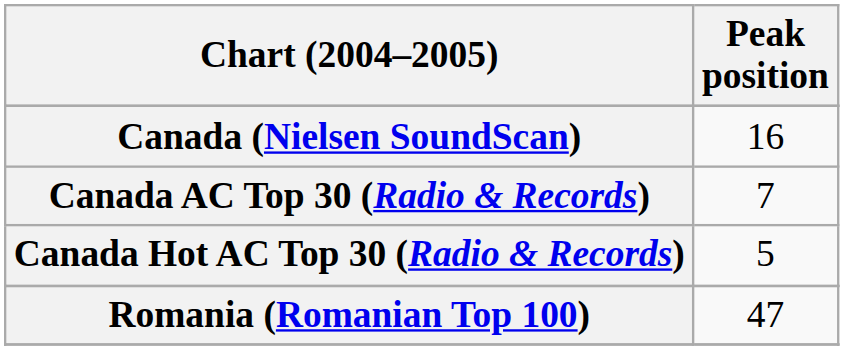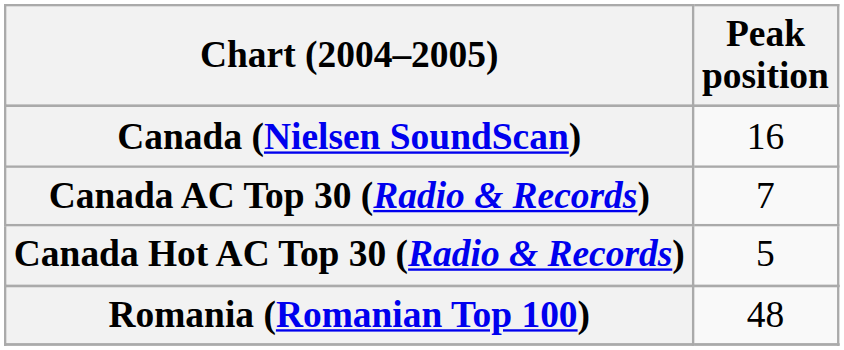Romania (Romanian Top 100) | Peak position: 47 -> 48
